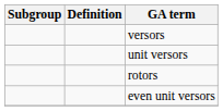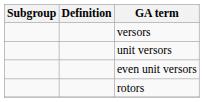rows swapped: even unit versors <-> rotors
